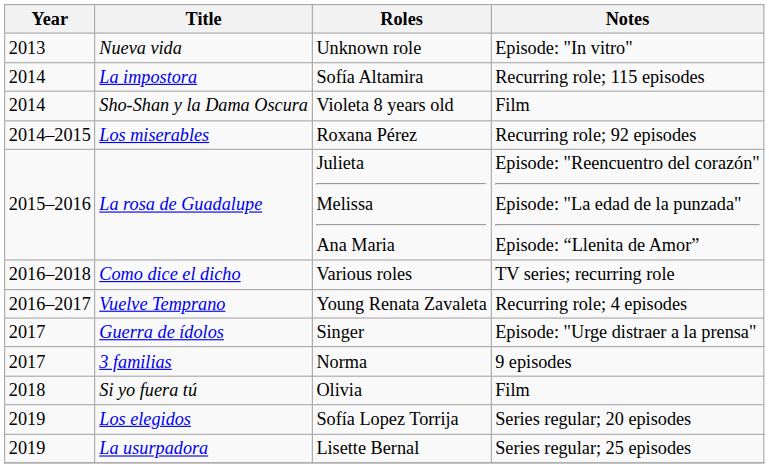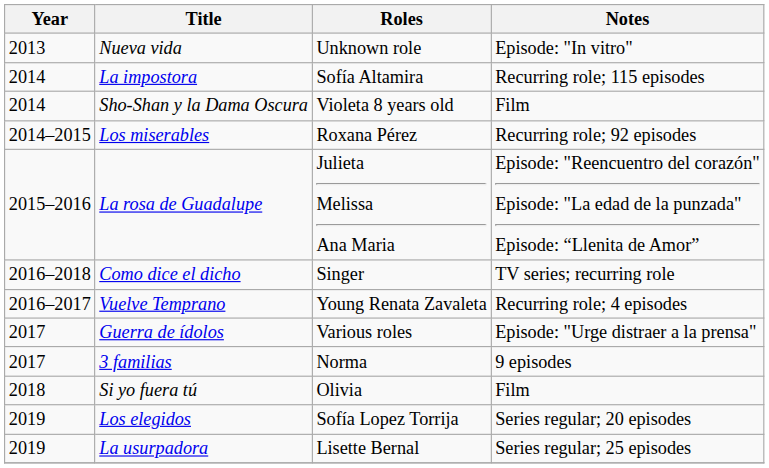Como dice el dicho | Roles: Various roles -> Singer
Guerra de ídolos | Roles: Singer -> Various roles
